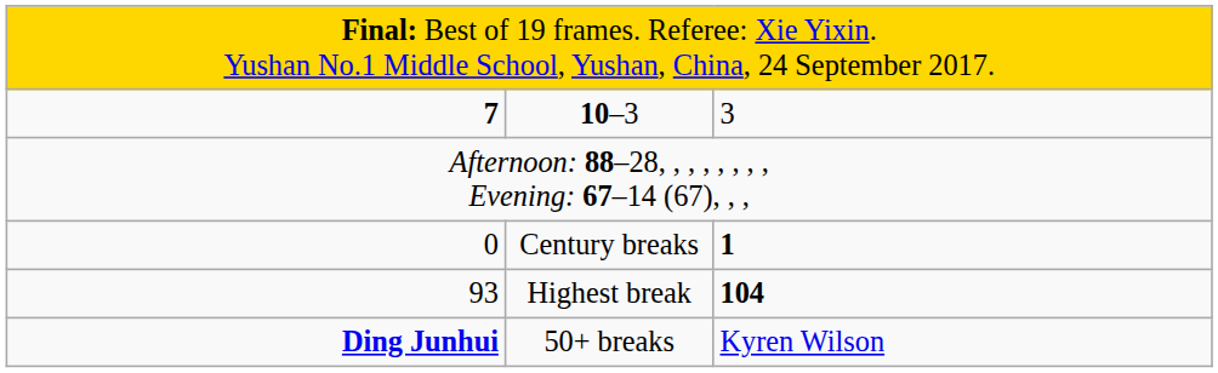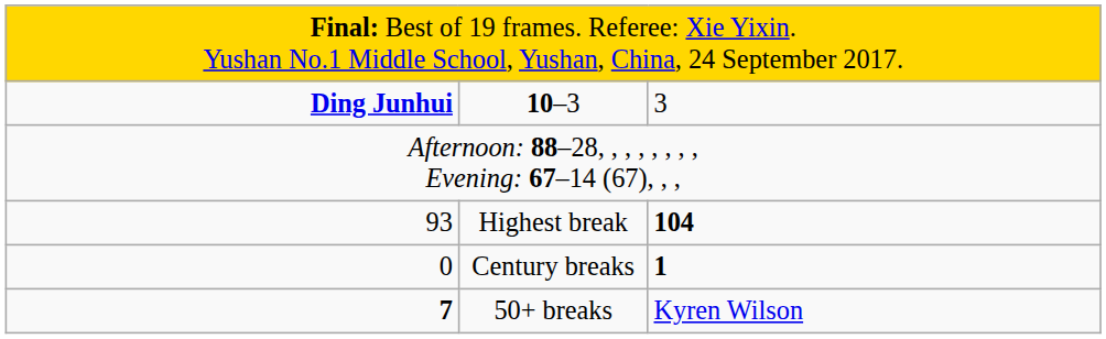10–3 | column 1: 7 -> Ding Junhui
rows swapped: Highest break <-> Century breaks
50+ breaks | column 1: Ding Junhui -> 7
